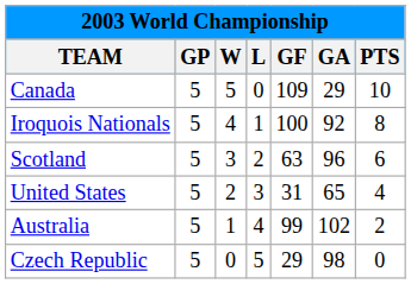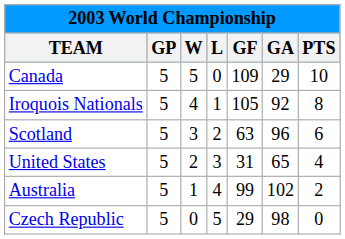Iroquois Nationals | GF: 100 -> 105
